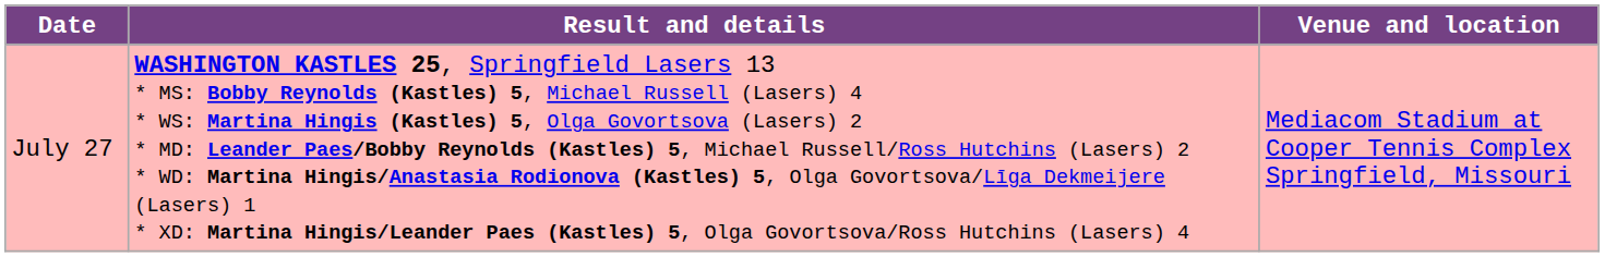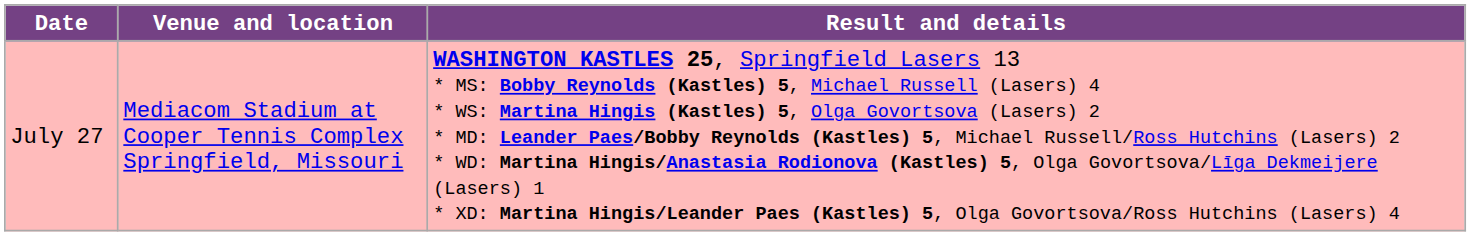columns swapped: Venue and location <-> Result and details
